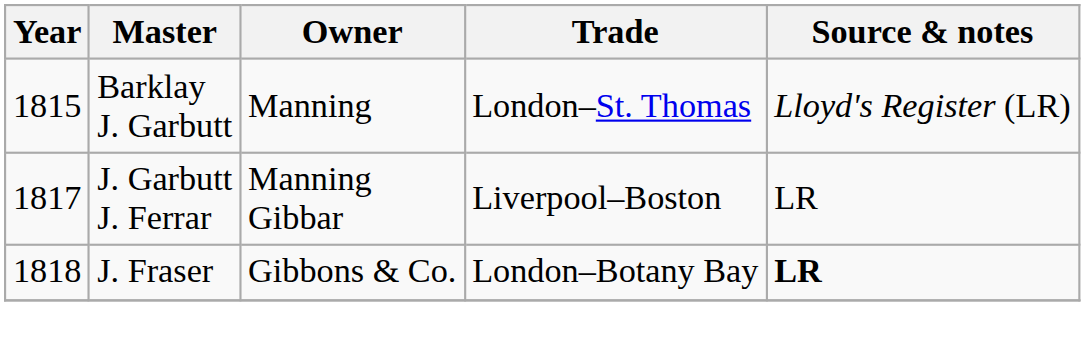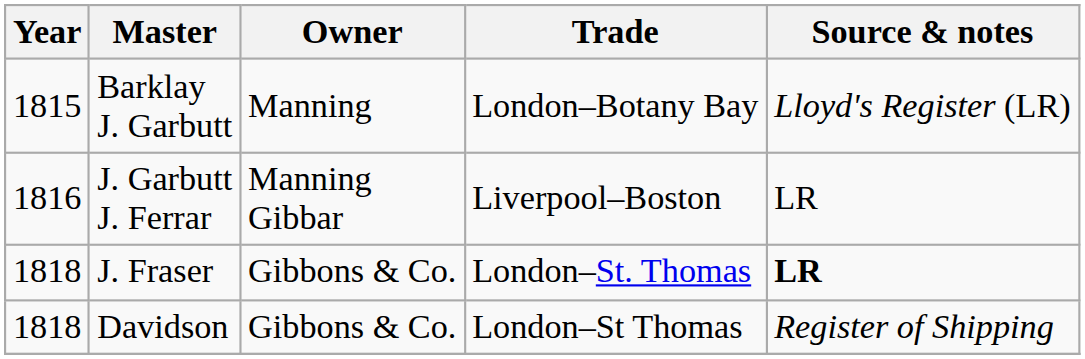Barklay J. Garbutt | Trade: London–St. Thomas -> London–Botany Bay
J. Garbutt J. Ferrar | Year: 1817 -> 1816
J. Fraser | Trade: London–Botany Bay -> London–St. Thomas
+ row: 1818 | Davidson | Gibbons & Co. | London–St Thomas | Register of Shipping
